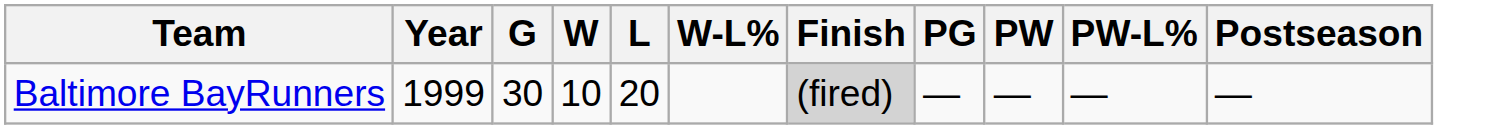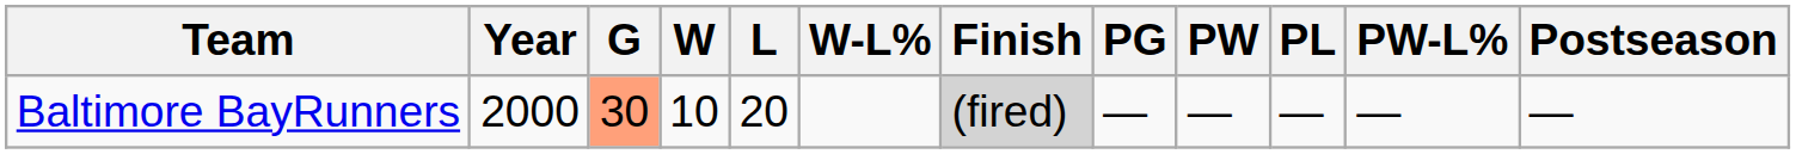+ column: PL | —
Baltimore BayRunners | Year: 1999 -> 2000
Baltimore BayRunners | G: no background -> lightsalmon background
